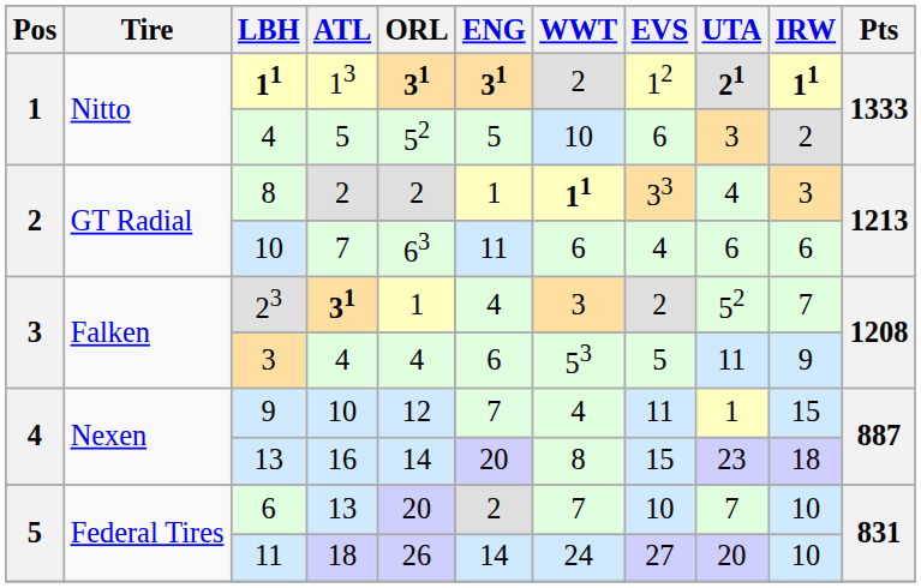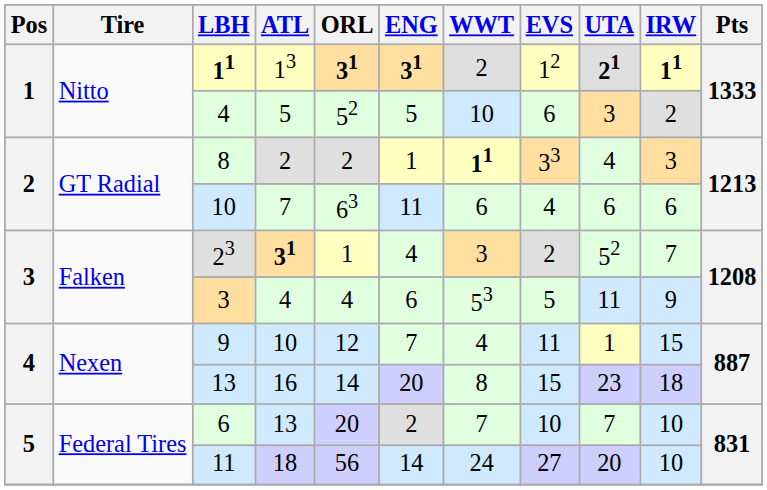11 / 18 | ORL: 26 -> 56
